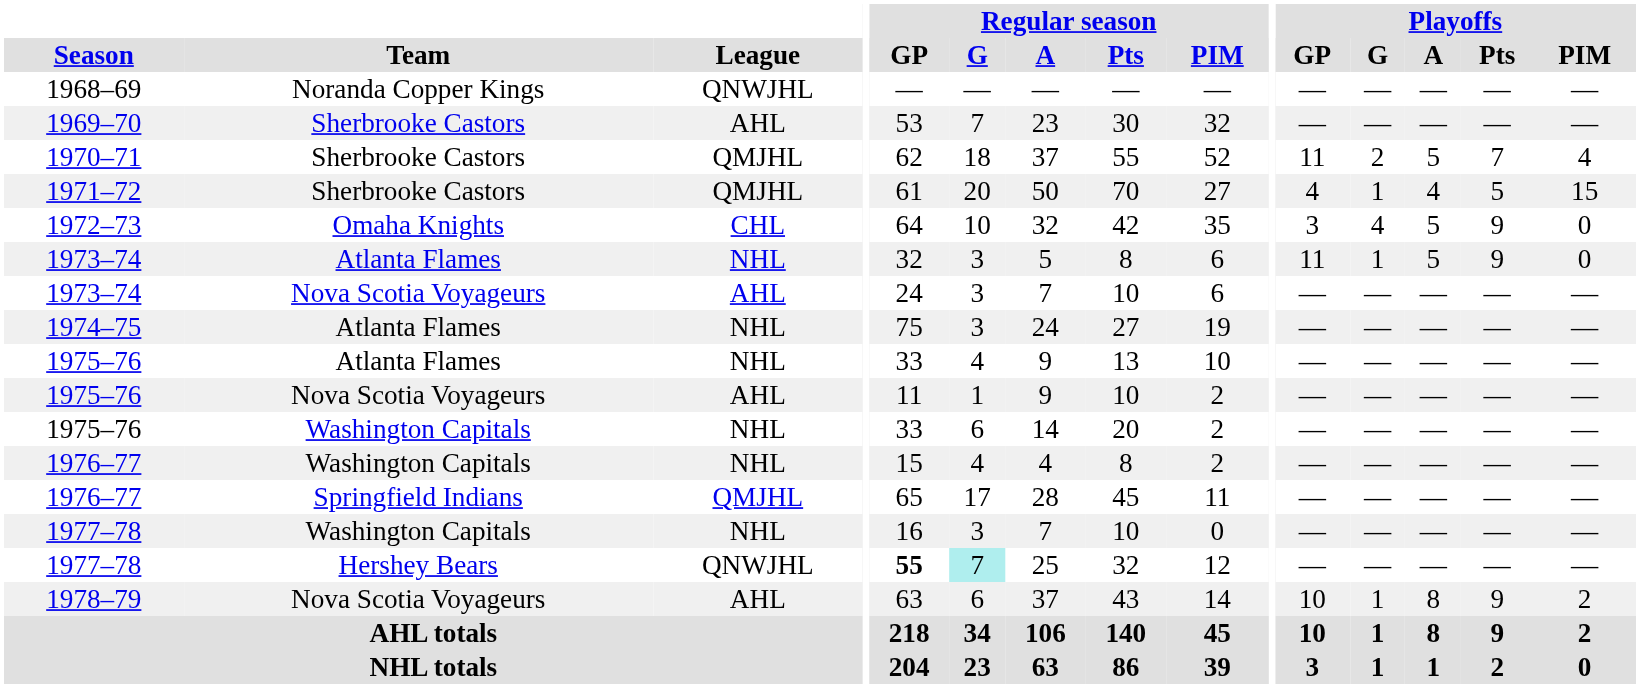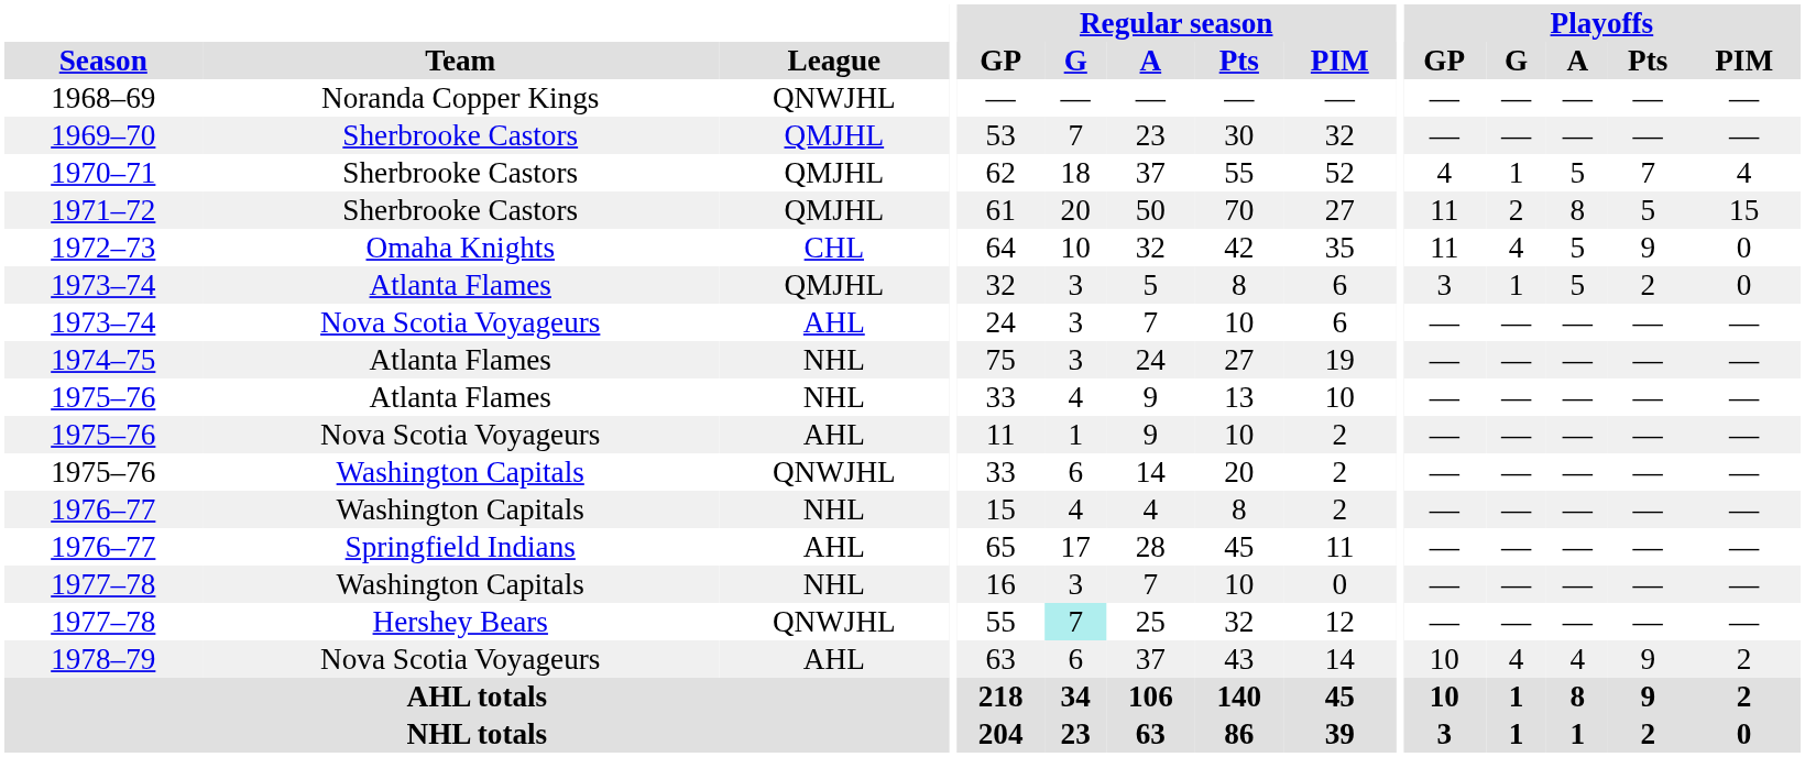1969–70 | League: AHL -> QMJHL
1970–71 | Playoffs / GP: 11 -> 4
1970–71 | Playoffs / G: 2 -> 1
1971–72 | Playoffs / GP: 4 -> 11
1971–72 | Playoffs / G: 1 -> 2
1971–72 | Playoffs / A: 4 -> 8
1972–73 | Playoffs / GP: 3 -> 11
1973–74 / Atlanta Flames | League: NHL -> QMJHL
1973–74 / Atlanta Flames | Playoffs / GP: 11 -> 3
1973–74 / Atlanta Flames | Playoffs / Pts: 9 -> 2
1975–76 / Washington Capitals | League: NHL -> QNWJHL
1976–77 / Springfield Indians | League: QMJHL -> AHL
1977–78 / Hershey Bears | Regular season / GP: bold -> normal
1978–79 | Playoffs / G: 1 -> 4
1978–79 | Playoffs / A: 8 -> 4
